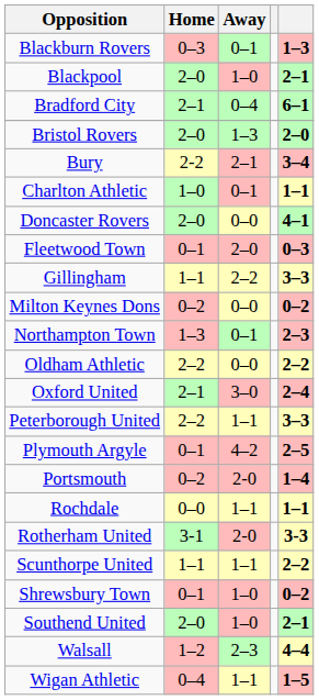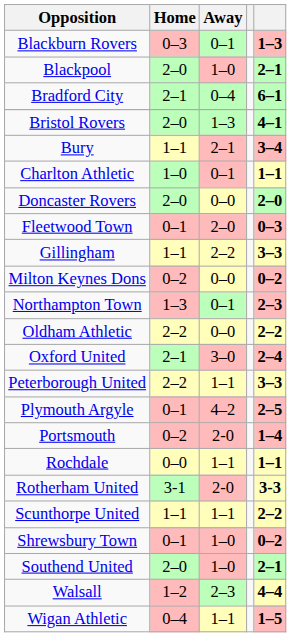Bristol Rovers | column 5: 2–0 -> 4–1
Bury | Home: 2-2 -> 1–1
Doncaster Rovers | column 5: 4–1 -> 2–0
